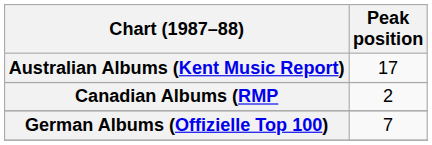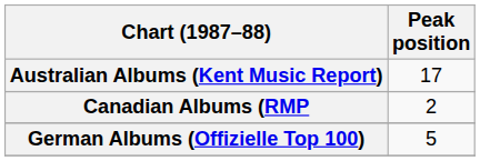German Albums (Offizielle Top 100) | Peak position: 7 -> 5
